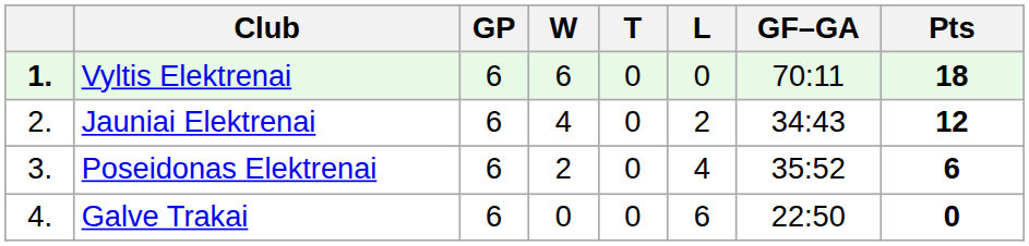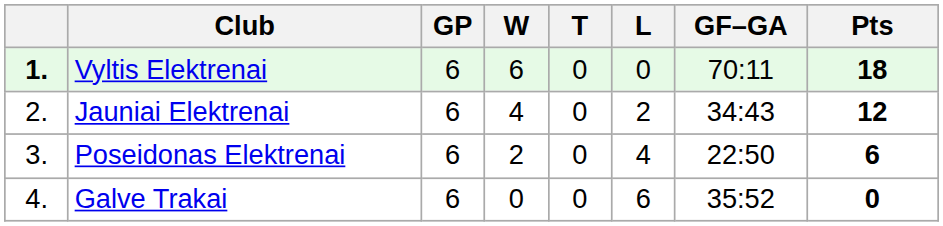Poseidonas Elektrenai | GF–GA: 35:52 -> 22:50
Galve Trakai | GF–GA: 22:50 -> 35:52
